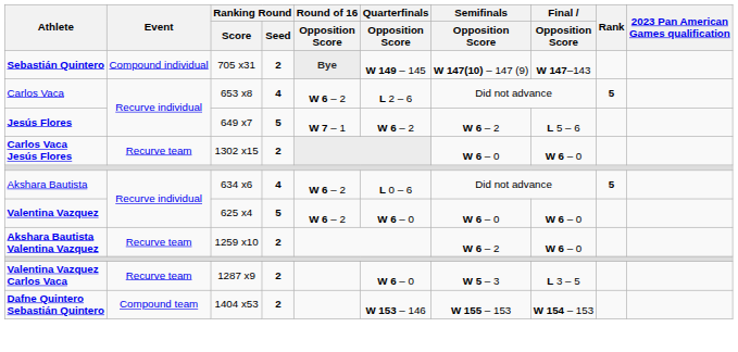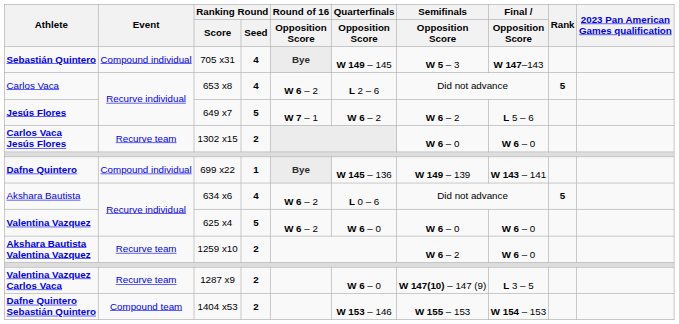Sebastián Quintero | Ranking Round / Seed: 2 -> 4
Sebastián Quintero | Semifinals / Opposition Score: W 147(10) – 147 (9) -> W 5 – 3
+ row: Dafne Quintero | Compound individual | 699 x22 | 1 | Bye | W 145 – 136 | W 149 – 139 | W 143 – 141
Valentina Vazquez Carlos Vaca | Semifinals / Opposition Score: W 5 – 3 -> W 147(10) – 147 (9)
